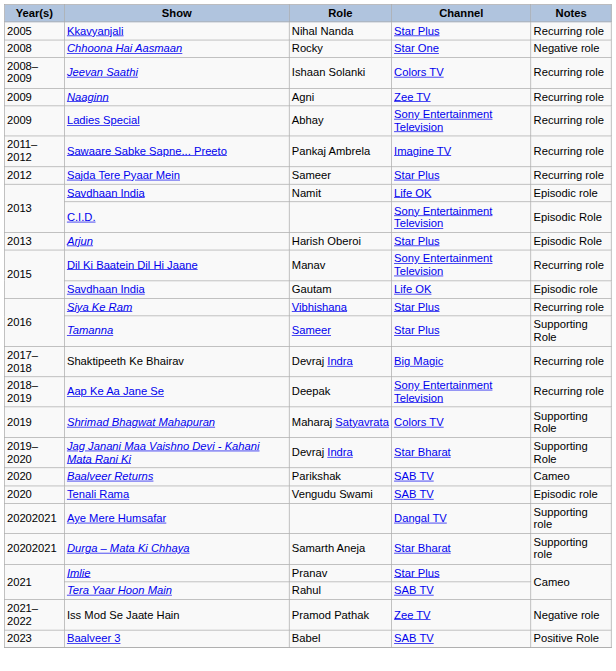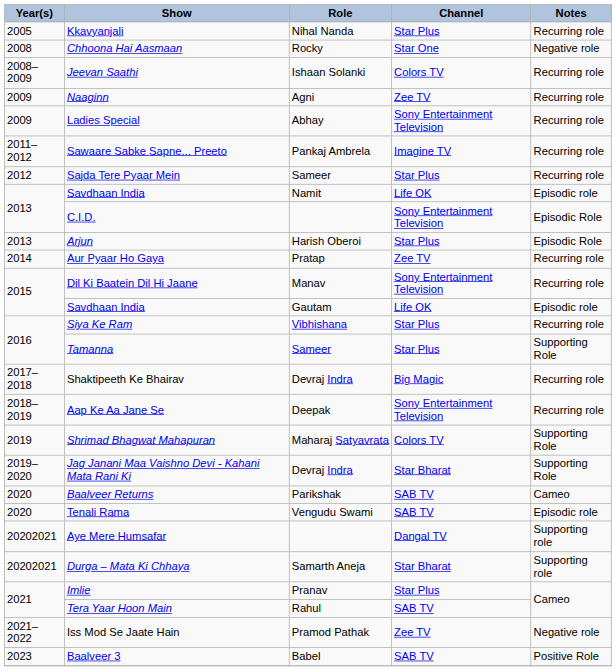+ row: 2014 | Aur Pyaar Ho Gaya | Pratap | Zee TV | Recurring role
